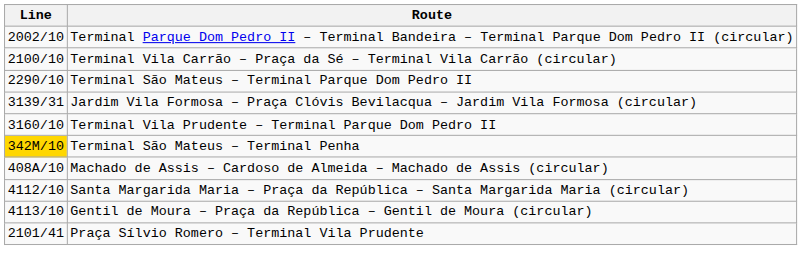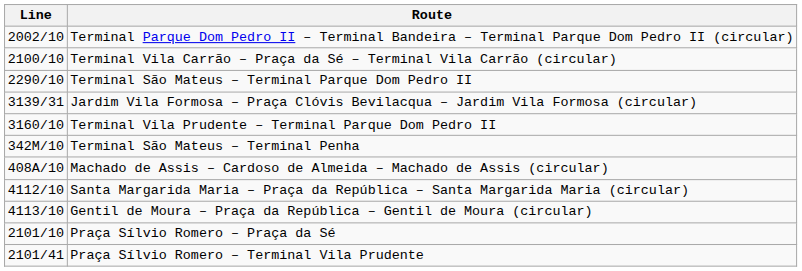Terminal São Mateus – Terminal Penha | Line: gold background -> no background
+ row: 2101/10 | Praça Sílvio Romero – Praça da Sé
